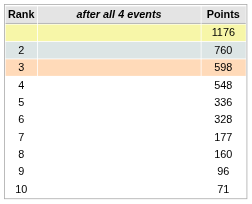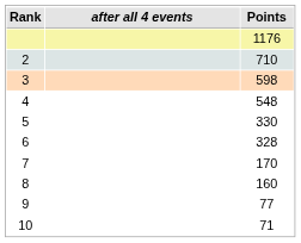2 | Points: 760 -> 710
5 | Points: 336 -> 330
7 | Points: 177 -> 170
9 | Points: 96 -> 77
